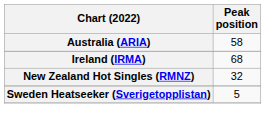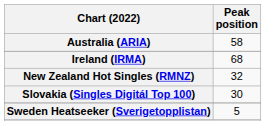+ row: Slovakia (Singles Digitál Top 100) | 30
